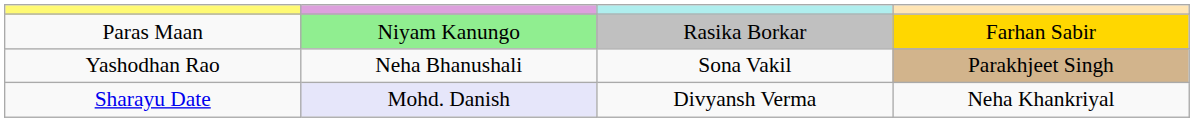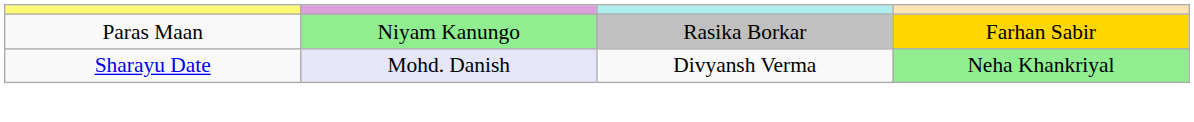- row: Yashodhan Rao | Neha Bhanushali | Sona Vakil | Parakhjeet Singh
Sharayu Date | column 4: no background -> lightgreen background
